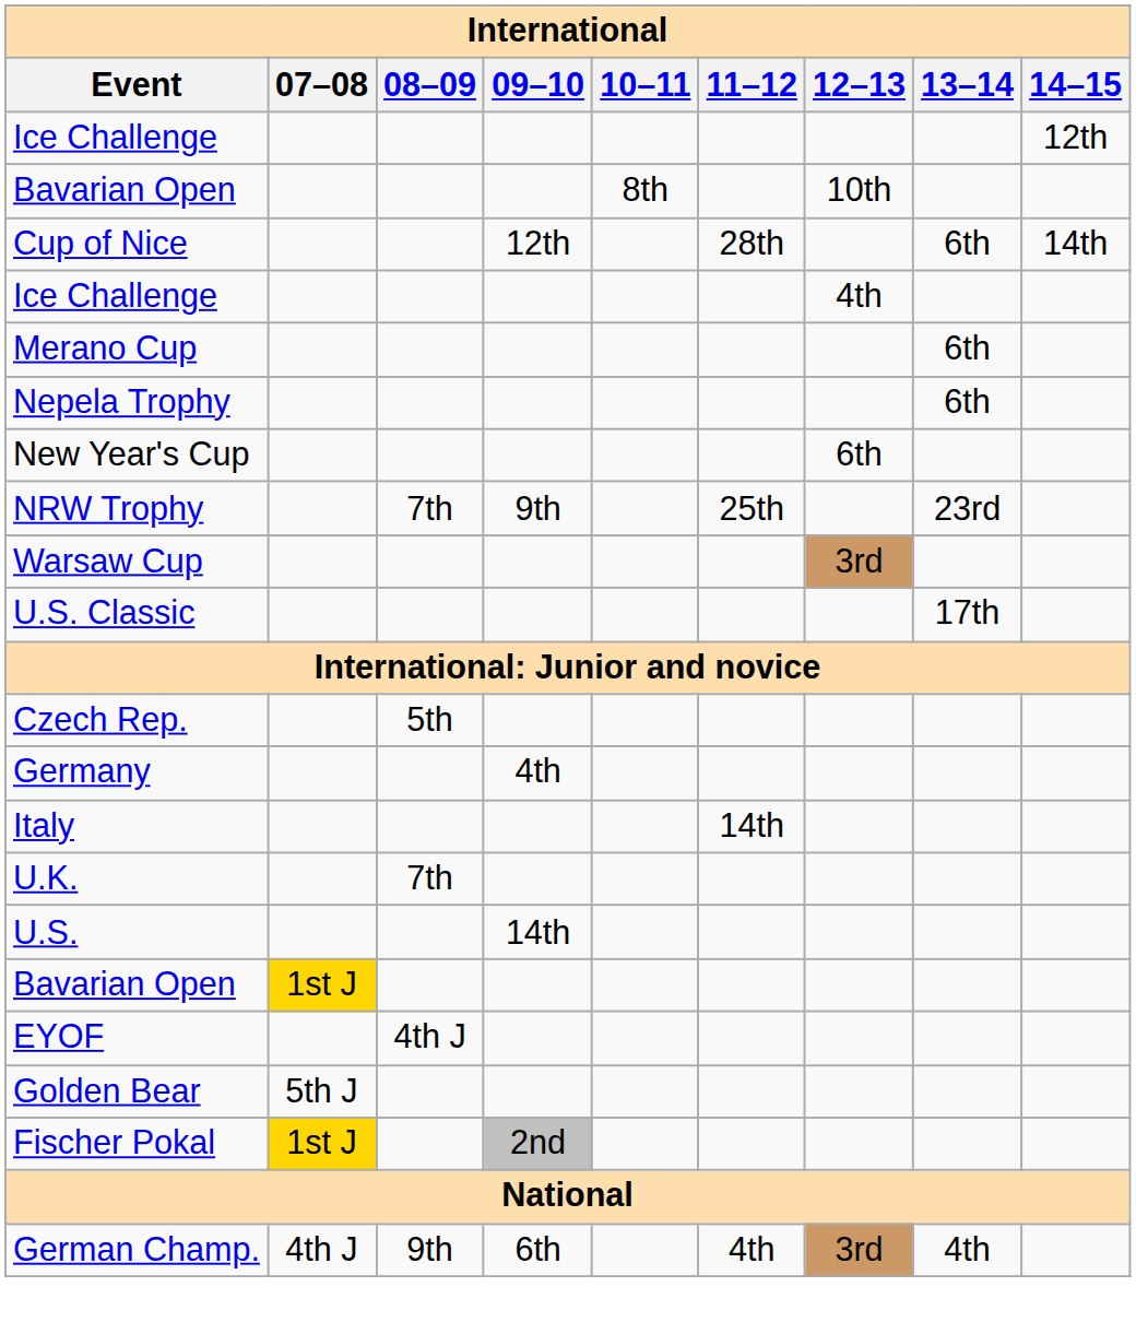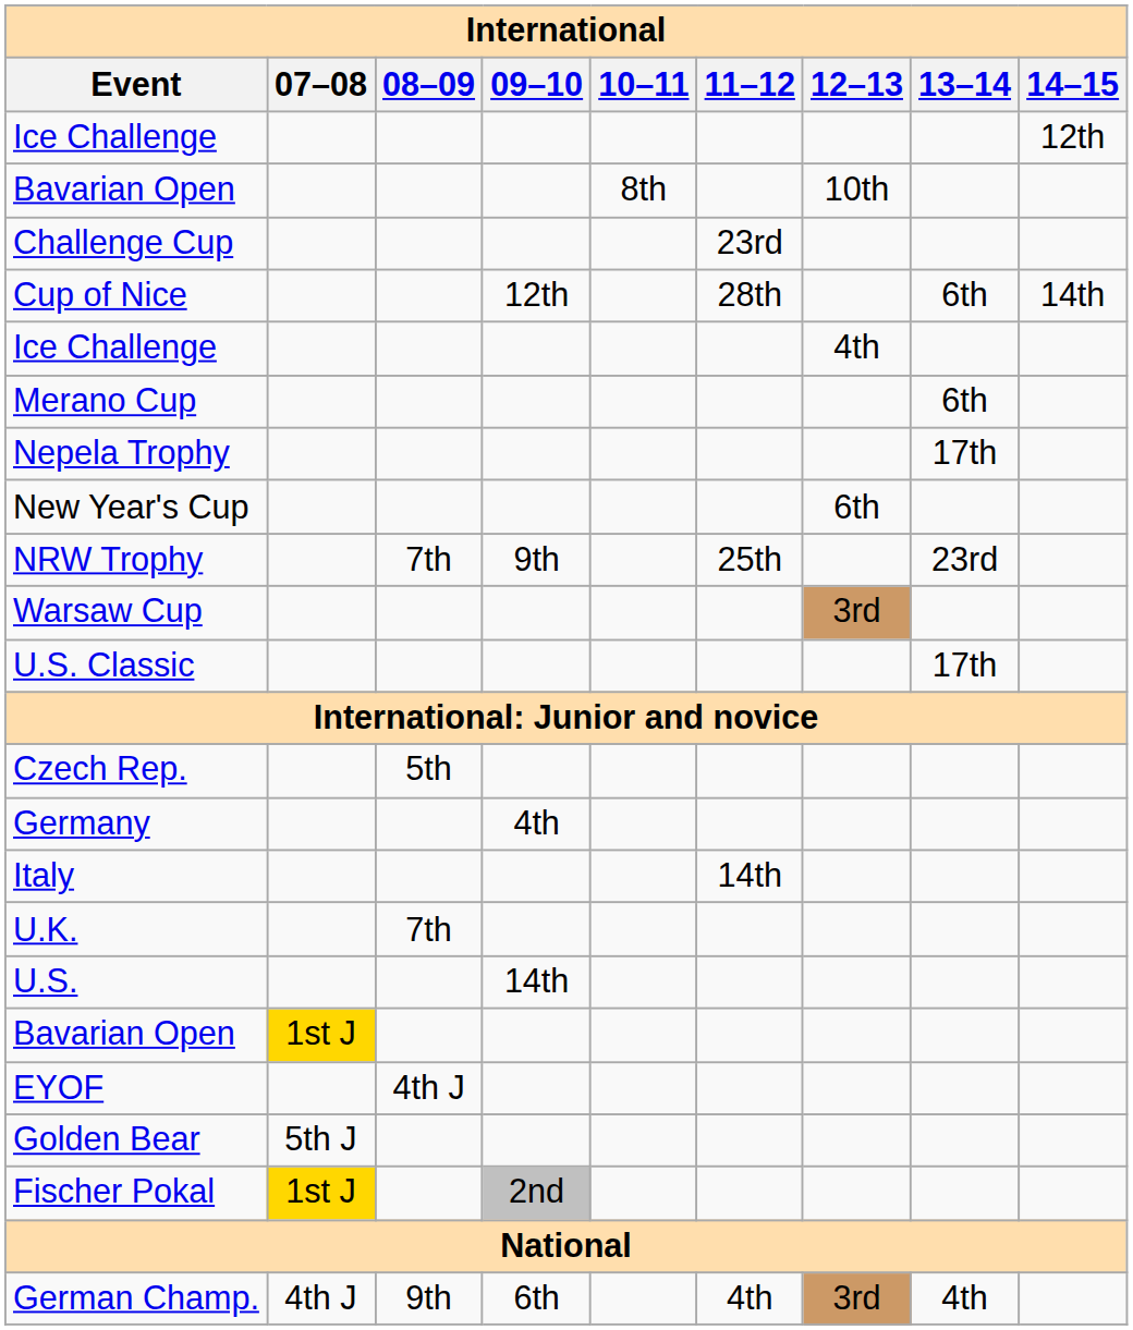+ row: Challenge Cup | 23rd
Nepela Trophy | 13–14: 6th -> 17th
